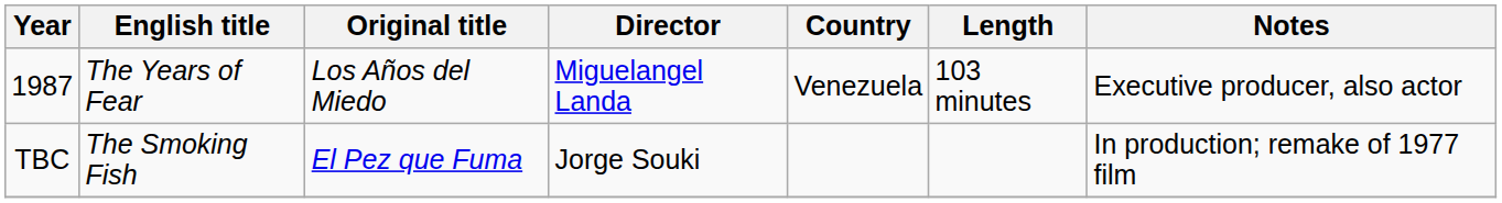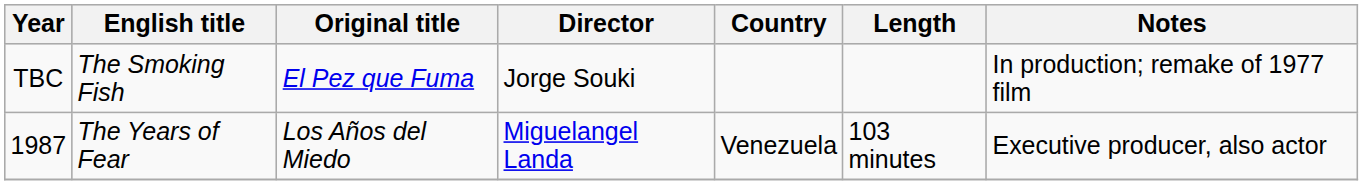rows swapped: 1987 <-> TBC
